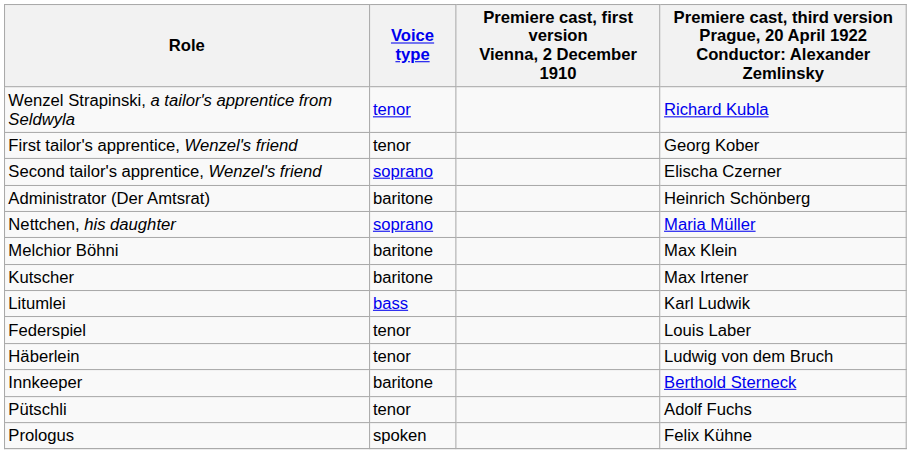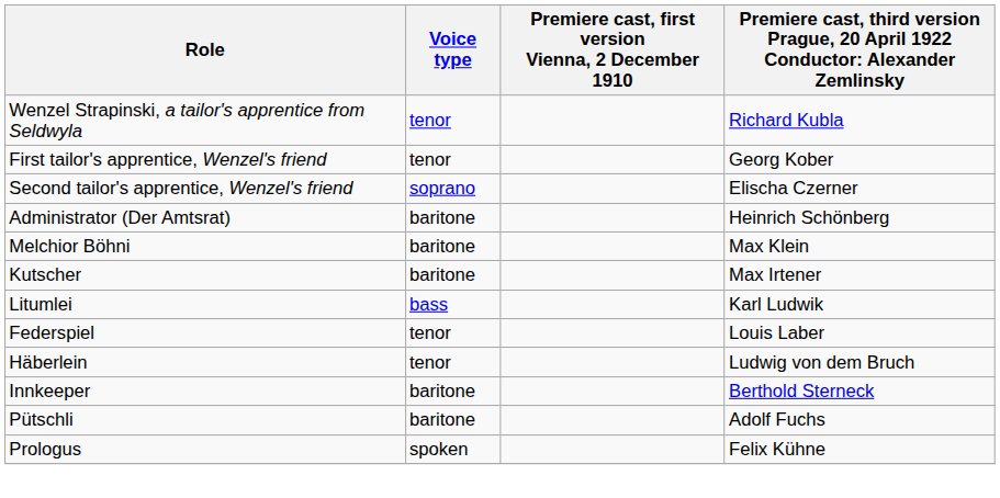- row: Nettchen, his daughter | soprano | Maria Müller
Pütschli | Voice type: tenor -> baritone
